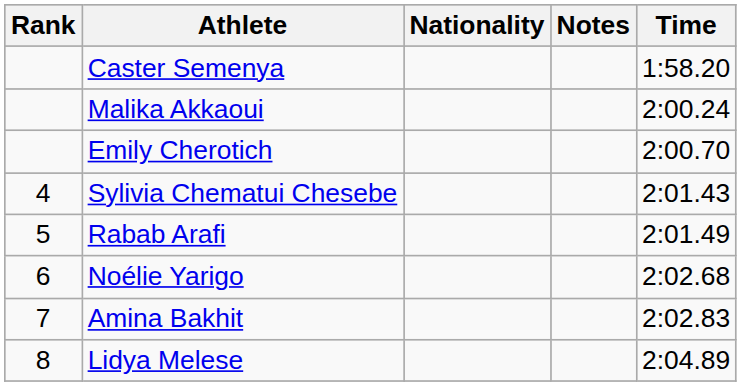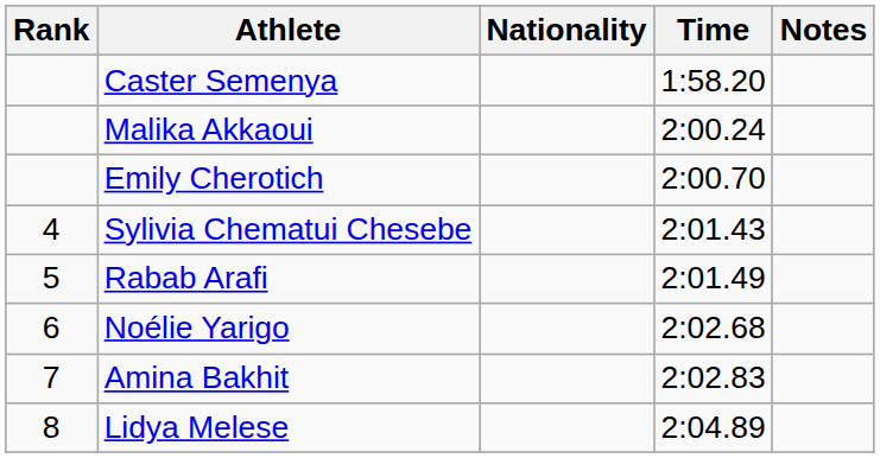columns swapped: Time <-> Notes
